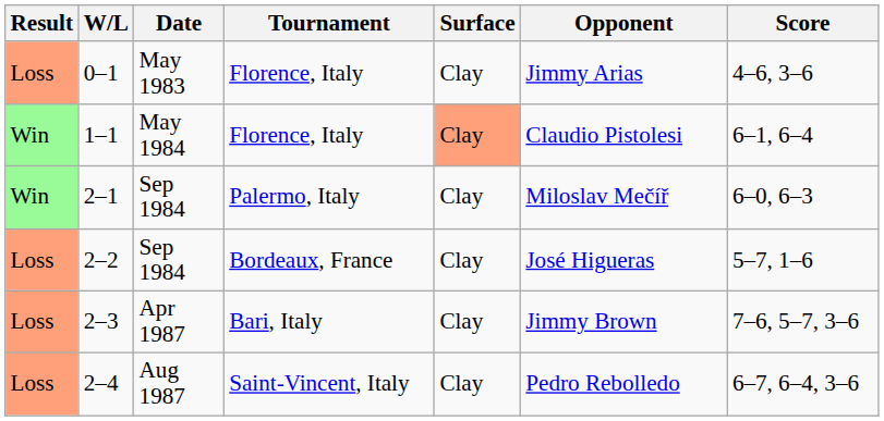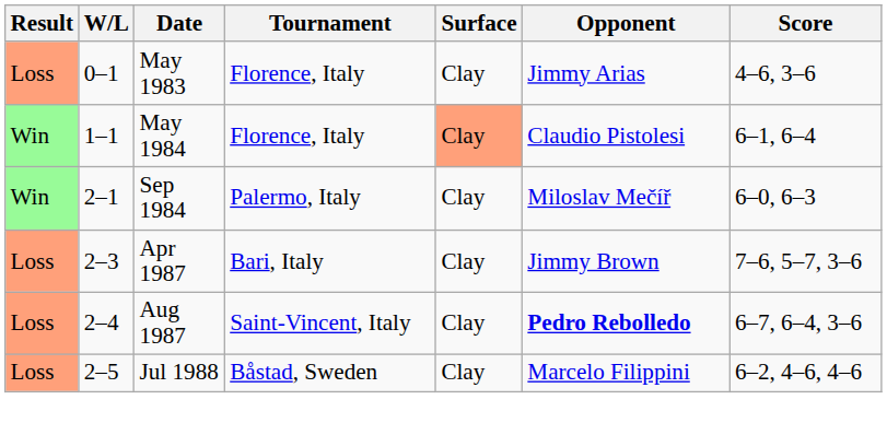- row: Loss | 2–2 | Sep 1984 | Bordeaux, France | Clay | José Higueras | 5–7, 1–6
2–4 | Opponent: normal -> bold
+ row: Loss | 2–5 | Jul 1988 | Båstad, Sweden | Clay | Marcelo Filippini | 6–2, 4–6, 4–6
